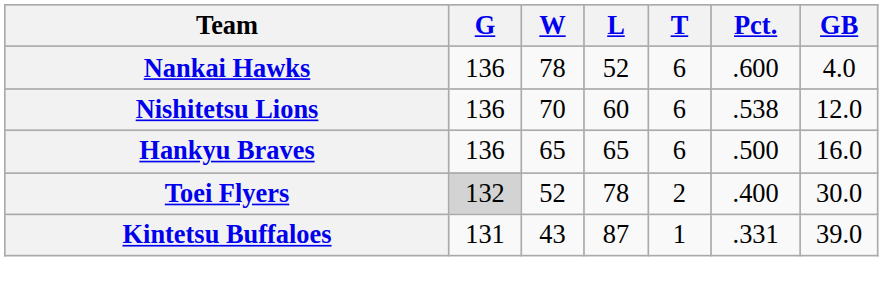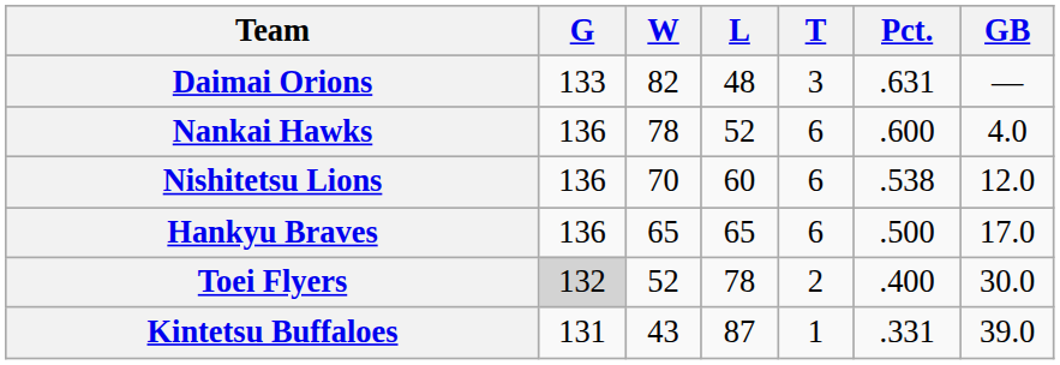+ row: Daimai Orions | 133 | 82 | 48 | 3 | .631 | —
Hankyu Braves | GB: 16.0 -> 17.0
